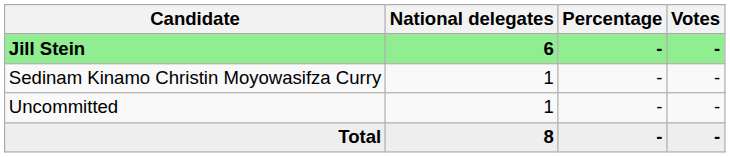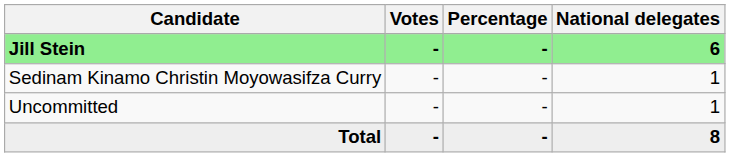columns swapped: Votes <-> National delegates
